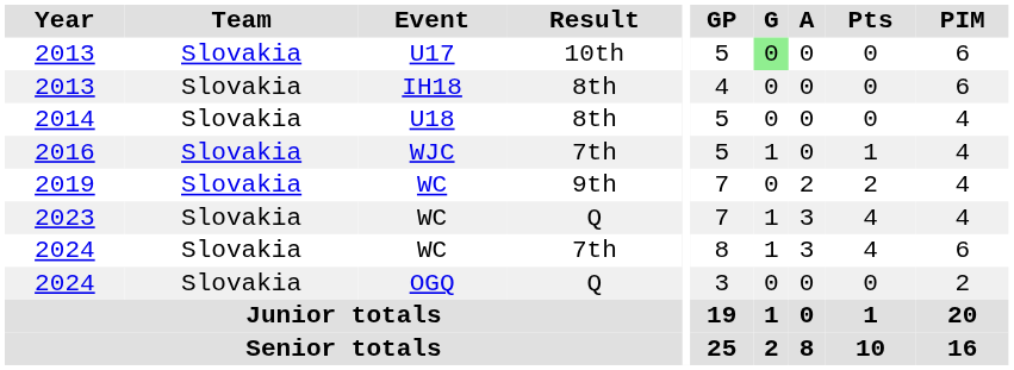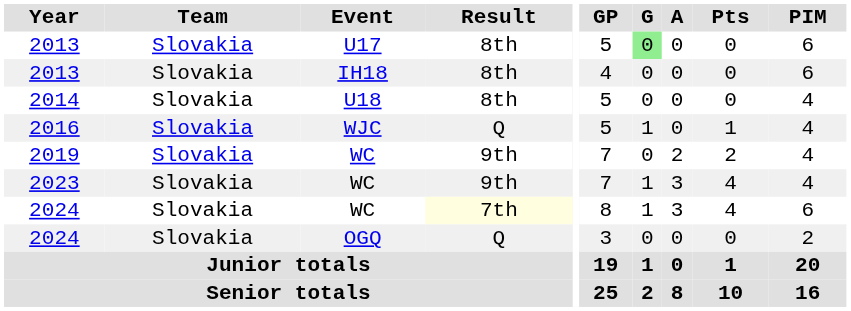2013 / U17 | Result: 10th -> 8th
2016 | Result: 7th -> Q
2023 | Result: Q -> 9th
2024 / WC | Result: no background -> lightyellow background
